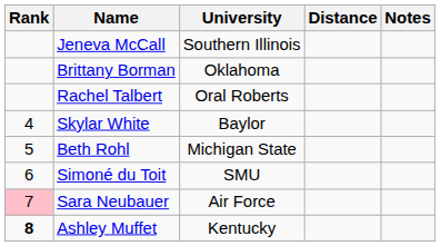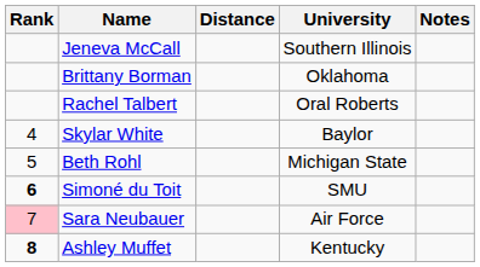columns swapped: University <-> Distance
Simoné du Toit | Rank: normal -> bold
